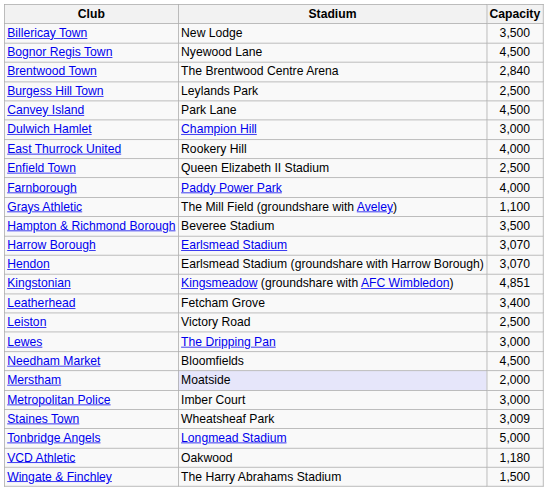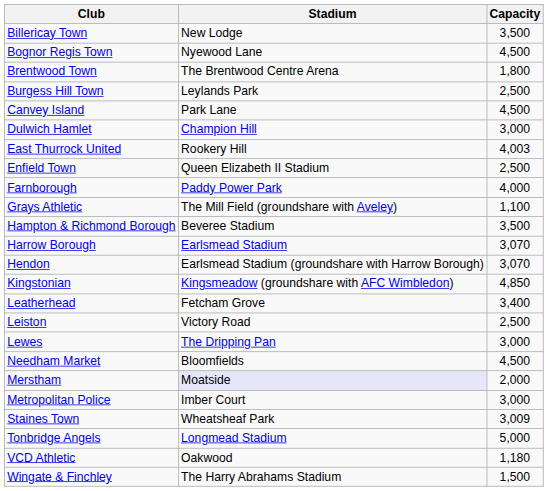Brentwood Town | Capacity: 2,840 -> 1,800
East Thurrock United | Capacity: 4,000 -> 4,003
Kingstonian | Capacity: 4,851 -> 4,850
